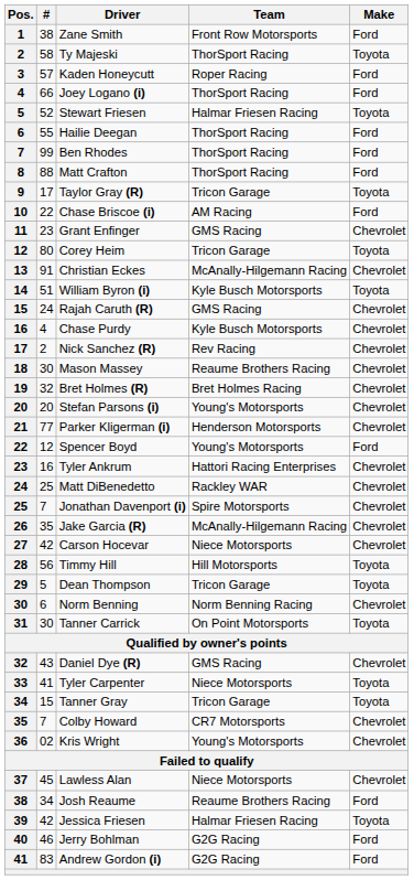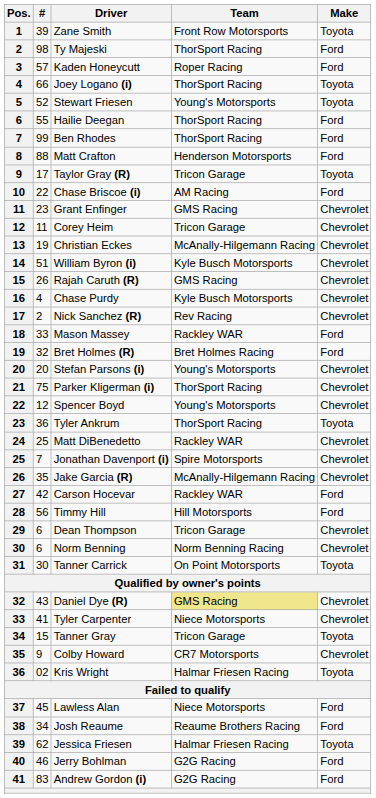Zane Smith | #: 38 -> 39
Zane Smith | Make: Ford -> Toyota
Ty Majeski | #: 58 -> 98
Ty Majeski | Make: Toyota -> Ford
Joey Logano (i) | Make: Ford -> Toyota
Stewart Friesen | Team: Halmar Friesen Racing -> Young's Motorsports
Matt Crafton | Team: ThorSport Racing -> Henderson Motorsports
Corey Heim | #: 80 -> 11
Corey Heim | Make: Toyota -> Chevrolet
Christian Eckes | #: 91 -> 19
William Byron (i) | Make: Toyota -> Chevrolet
Rajah Caruth (R) | #: 24 -> 26
Mason Massey | #: 30 -> 33
Mason Massey | Team: Reaume Brothers Racing -> Rackley WAR
Mason Massey | Make: Chevrolet -> Ford
Bret Holmes (R) | Make: Chevrolet -> Ford
Parker Kligerman (i) | #: 77 -> 75
Parker Kligerman (i) | Team: Henderson Motorsports -> ThorSport Racing
Spencer Boyd | Make: Ford -> Chevrolet
Tyler Ankrum | #: 16 -> 36
Tyler Ankrum | Team: Hattori Racing Enterprises -> ThorSport Racing
Tyler Ankrum | Make: Chevrolet -> Toyota
Carson Hocevar | Team: Niece Motorsports -> Rackley WAR
Carson Hocevar | Make: Chevrolet -> Ford
Timmy Hill | Make: Toyota -> Ford
Dean Thompson | #: 5 -> 6
Dean Thompson | Make: Toyota -> Chevrolet
Daniel Dye (R) | Team: no background -> khaki background
Tyler Carpenter | Make: Toyota -> Chevrolet
Colby Howard | #: 7 -> 9
Kris Wright | Team: Young's Motorsports -> Halmar Friesen Racing
Kris Wright | Make: Chevrolet -> Toyota
Lawless Alan | Make: Chevrolet -> Ford
Jessica Friesen | #: 42 -> 62
